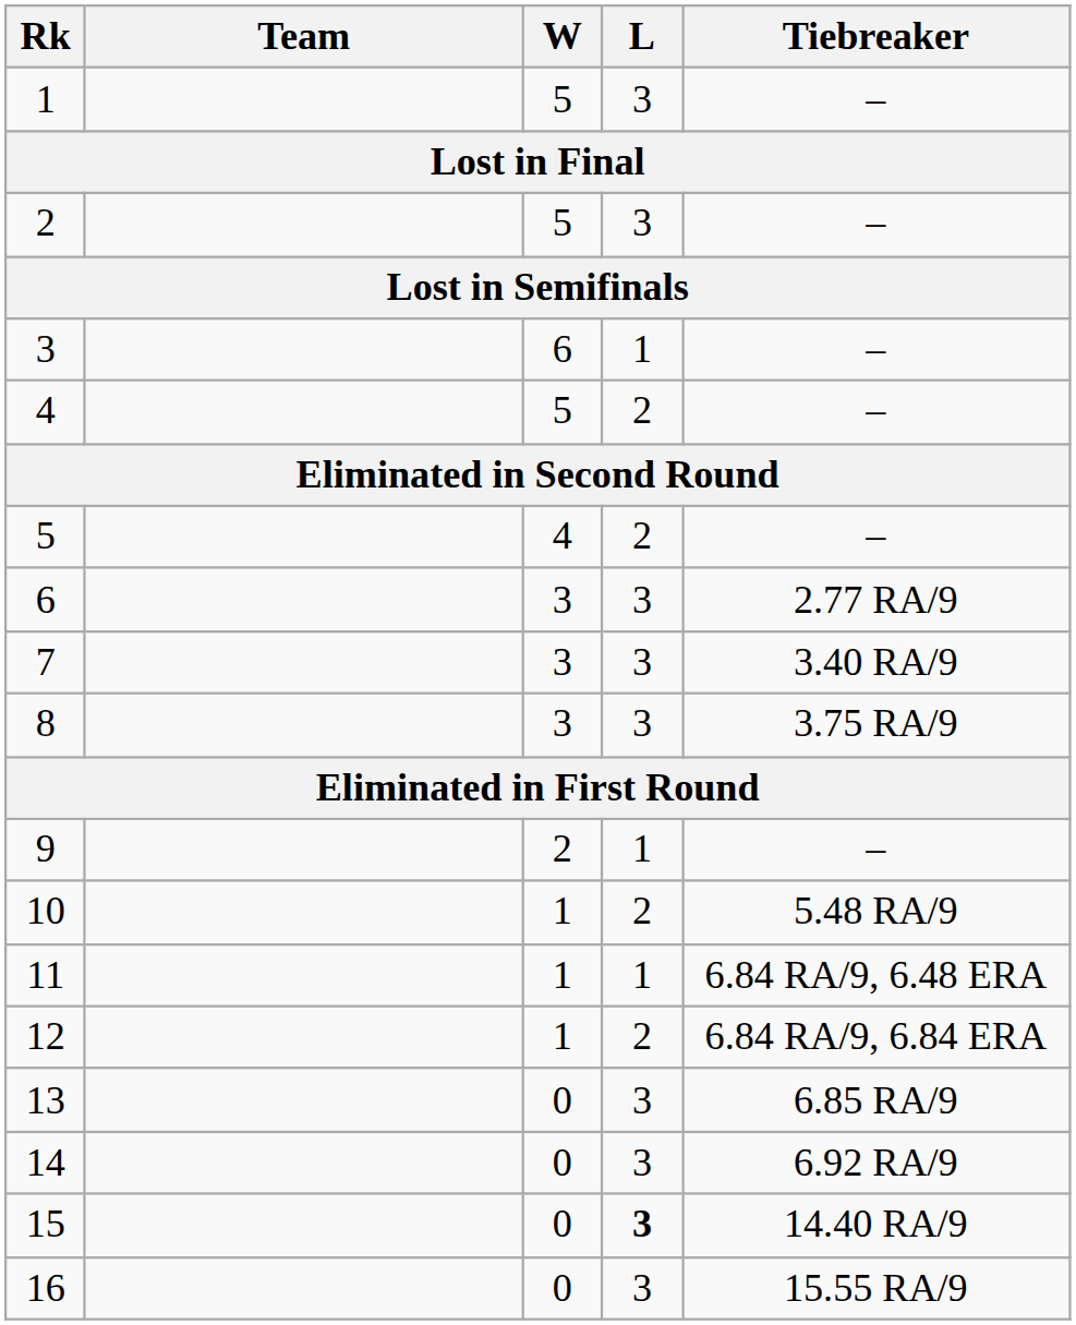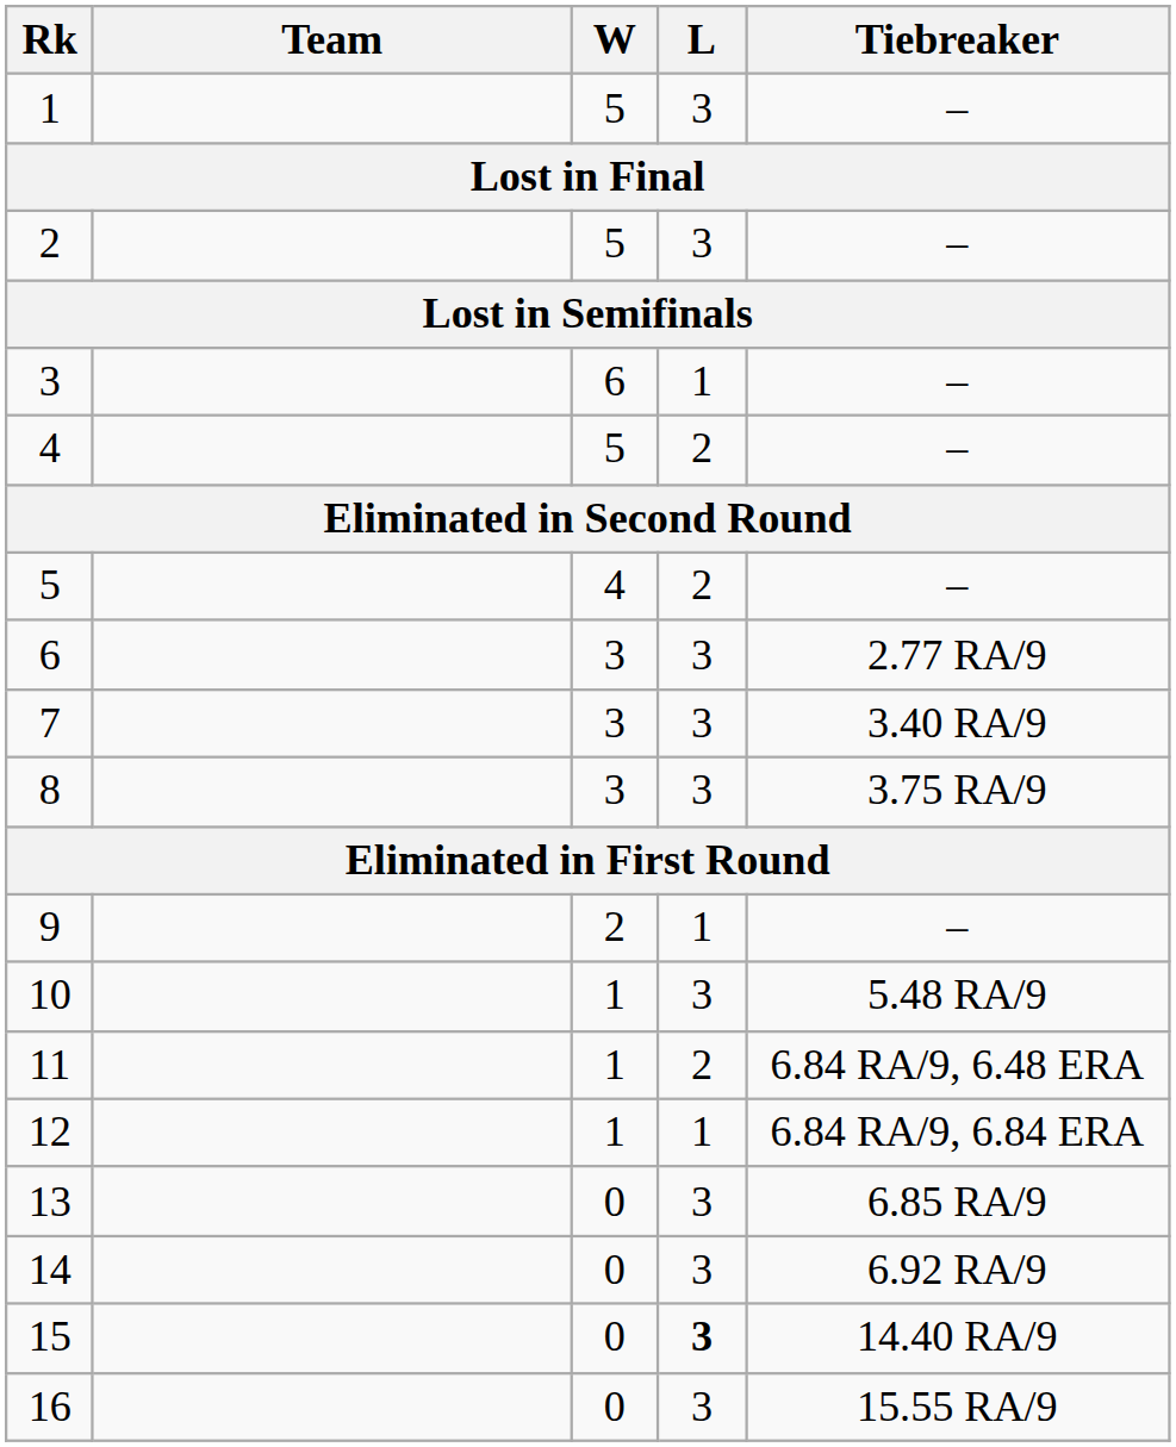10 | L: 2 -> 3
11 | L: 1 -> 2
12 | L: 2 -> 1
